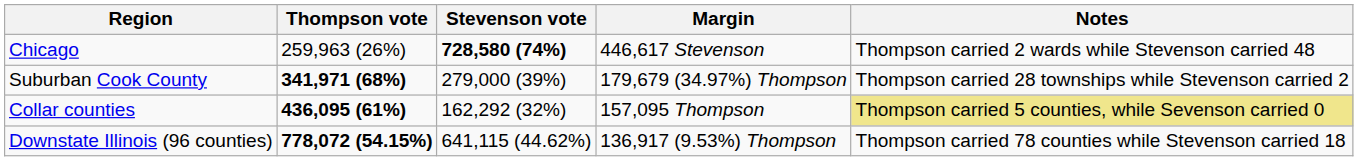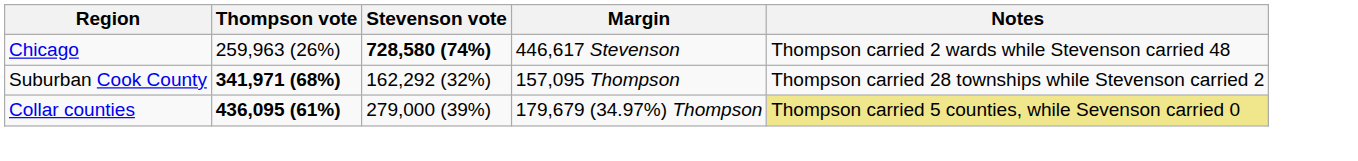Suburban Cook County | Stevenson vote: 279,000 (39%) -> 162,292 (32%)
Suburban Cook County | Margin: 179,679 (34.97%) Thompson -> 157,095 Thompson
Collar counties | Stevenson vote: 162,292 (32%) -> 279,000 (39%)
Collar counties | Margin: 157,095 Thompson -> 179,679 (34.97%) Thompson
- row: Downstate Illinois (96 counties) | 778,072 (54.15%) | 641,115 (44.62%) | 136,917 (9.53%) Thompson | Thompson carried 78 counties while Stevenson carried 18
